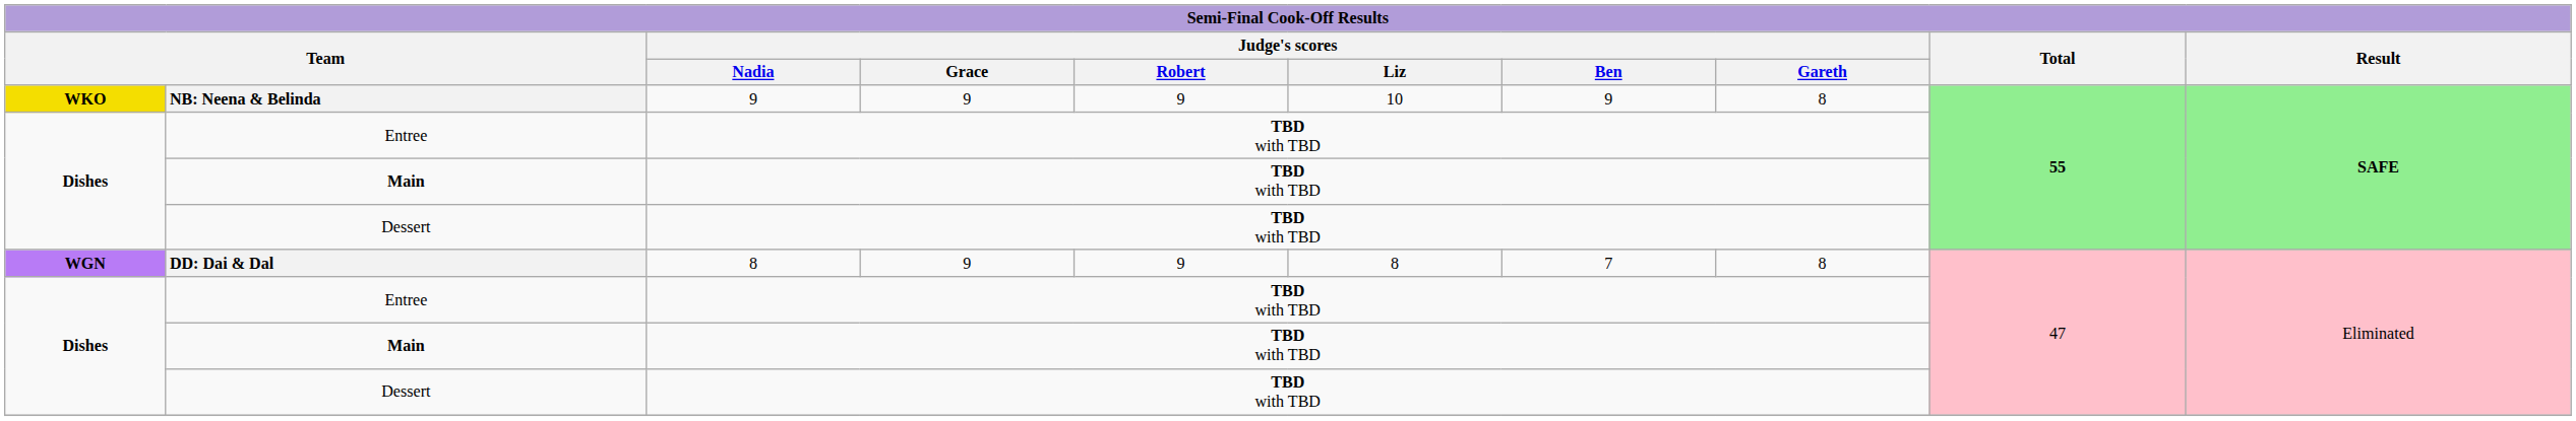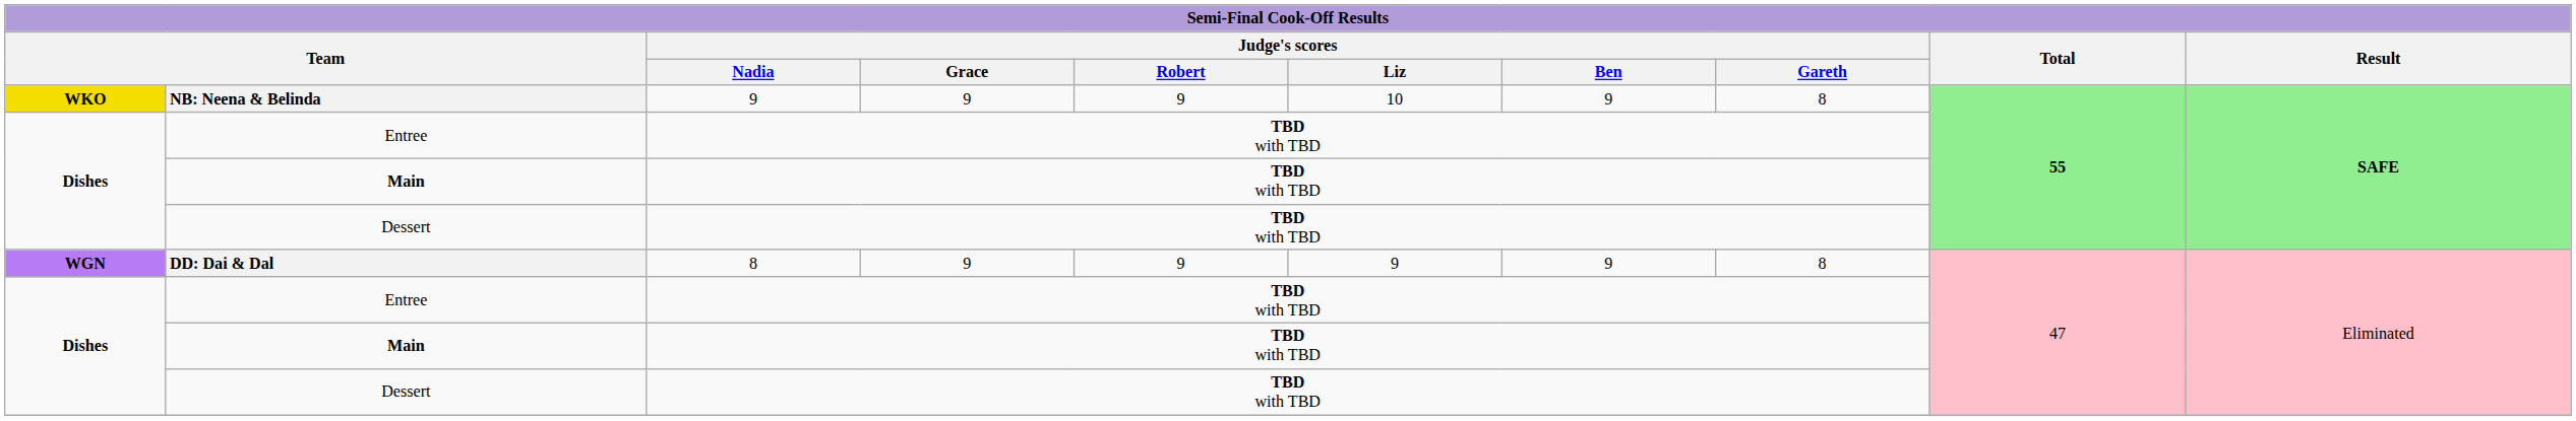DD: Dai & Dal | Judge's scores / Liz: 8 -> 9
DD: Dai & Dal | Judge's scores / Ben: 7 -> 9
